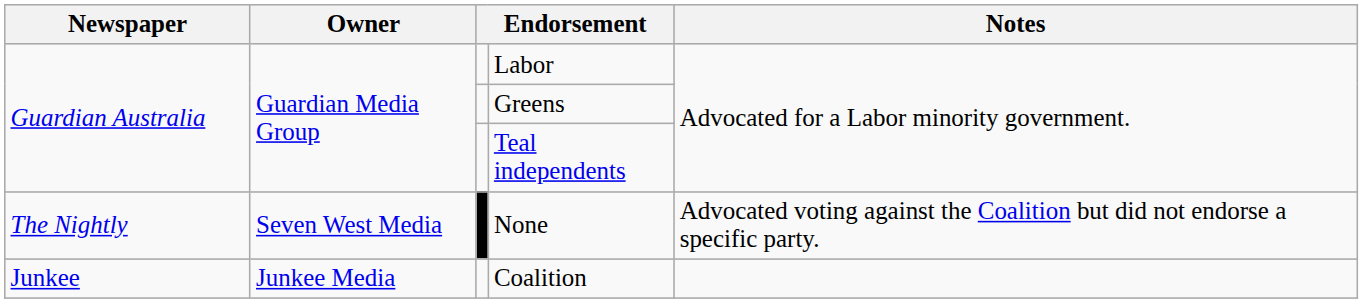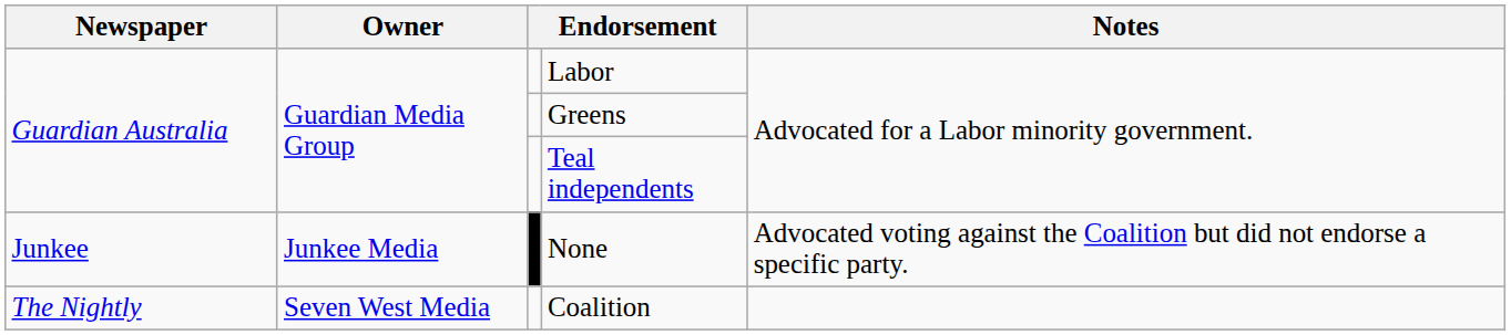None | Newspaper: The Nightly -> Junkee
None | Owner: Seven West Media -> Junkee Media
Coalition | Newspaper: Junkee -> The Nightly
Coalition | Owner: Junkee Media -> Seven West Media
